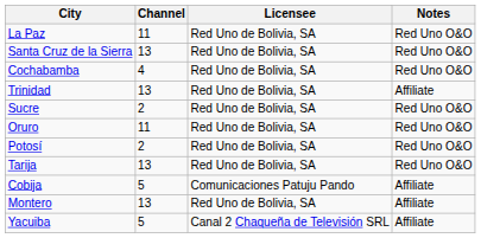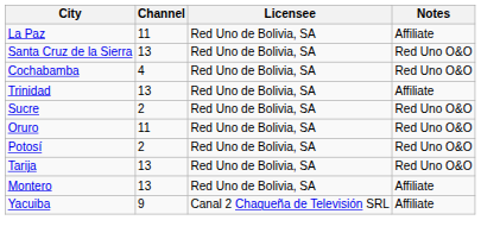La Paz | Notes: Red Uno O&O -> Affiliate
- row: Cobija | 5 | Comunicaciones Patuju Pando | Affiliate
Yacuiba | Channel: 5 -> 9
